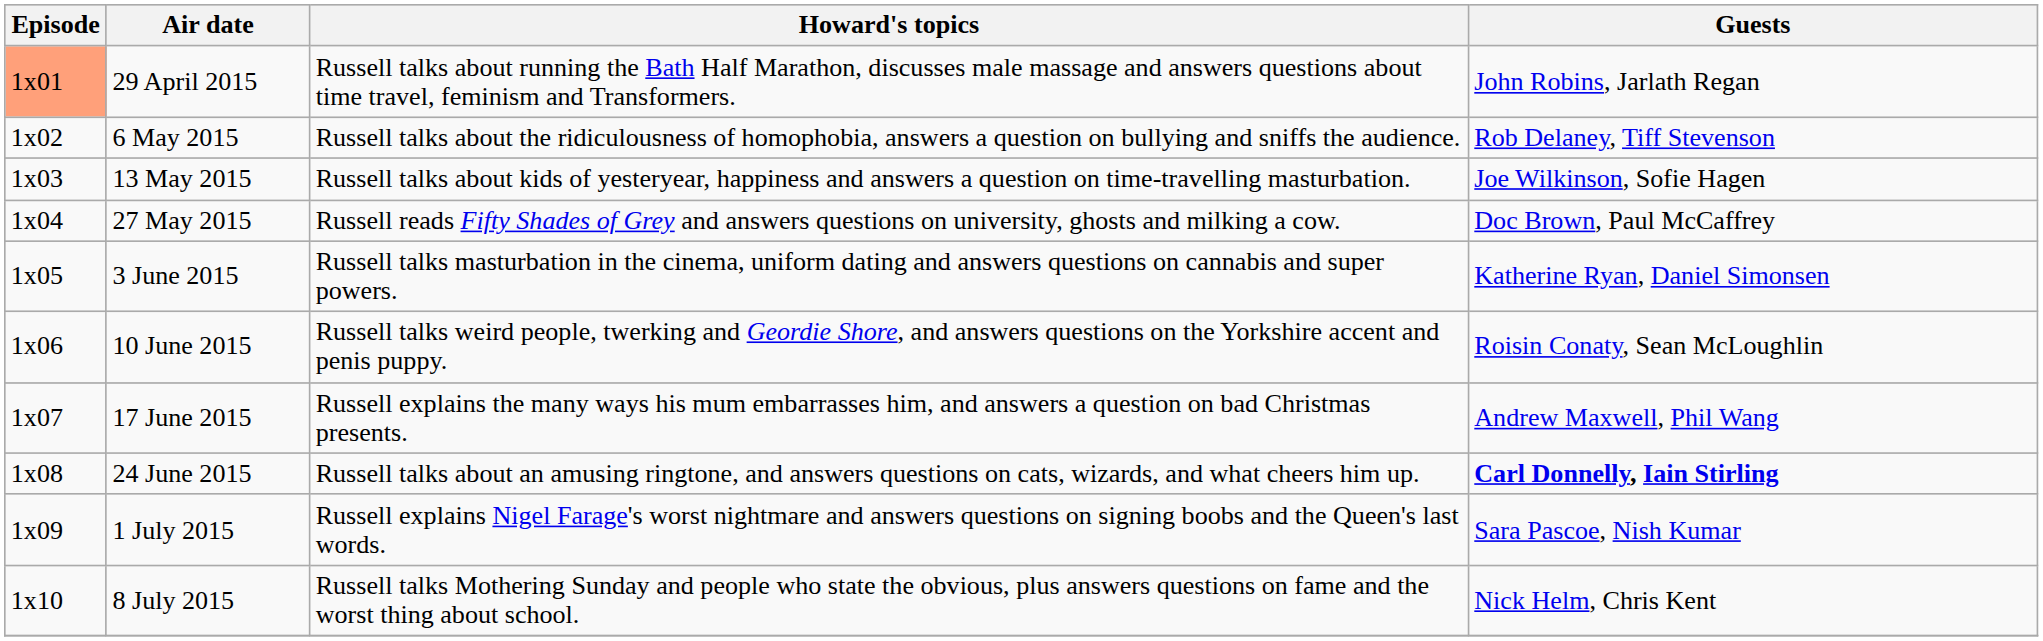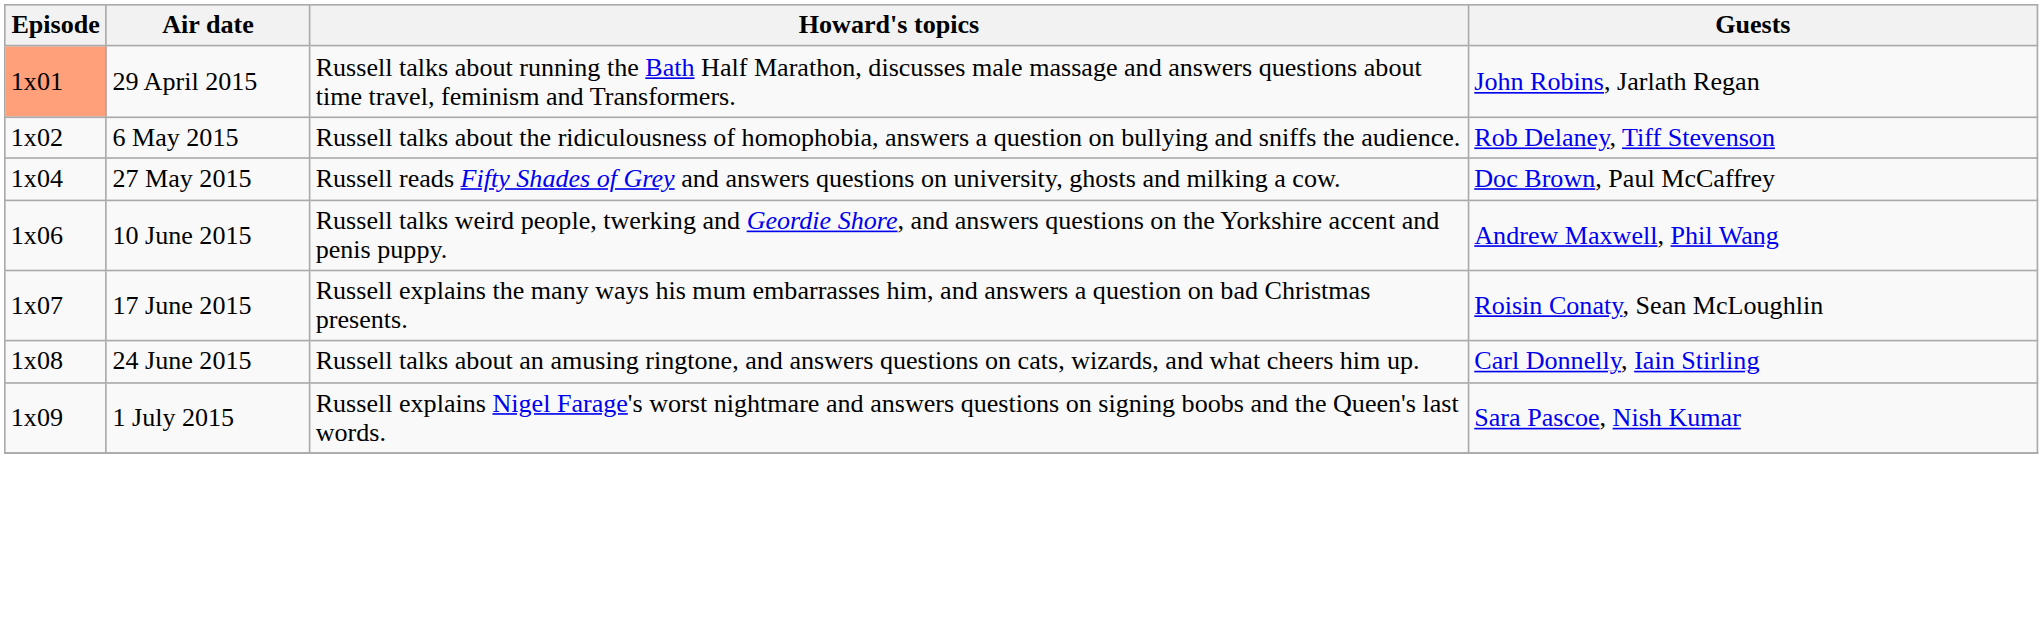- row: 1x03 | 13 May 2015 | Russell talks about kids of yesteryear, happiness and answers a question on time-travelling masturbation. | Joe Wilkinson, Sofie Hagen
- row: 1x05 | 3 June 2015 | Russell talks masturbation in the cinema, uniform dating and answers questions on cannabis and super powers. | Katherine Ryan, Daniel Simonsen
10 June 2015 | Guests: Roisin Conaty, Sean McLoughlin -> Andrew Maxwell, Phil Wang
17 June 2015 | Guests: Andrew Maxwell, Phil Wang -> Roisin Conaty, Sean McLoughlin
24 June 2015 | Guests: bold -> normal
- row: 1x10 | 8 July 2015 | Russell talks Mothering Sunday and people who state the obvious, plus answers questions on fame and the worst thing about school. | Nick Helm, Chris Kent
